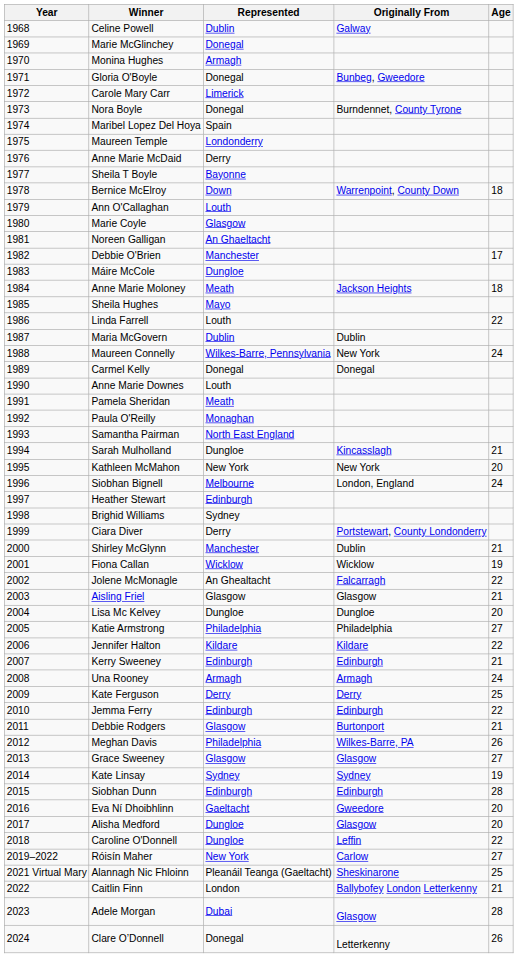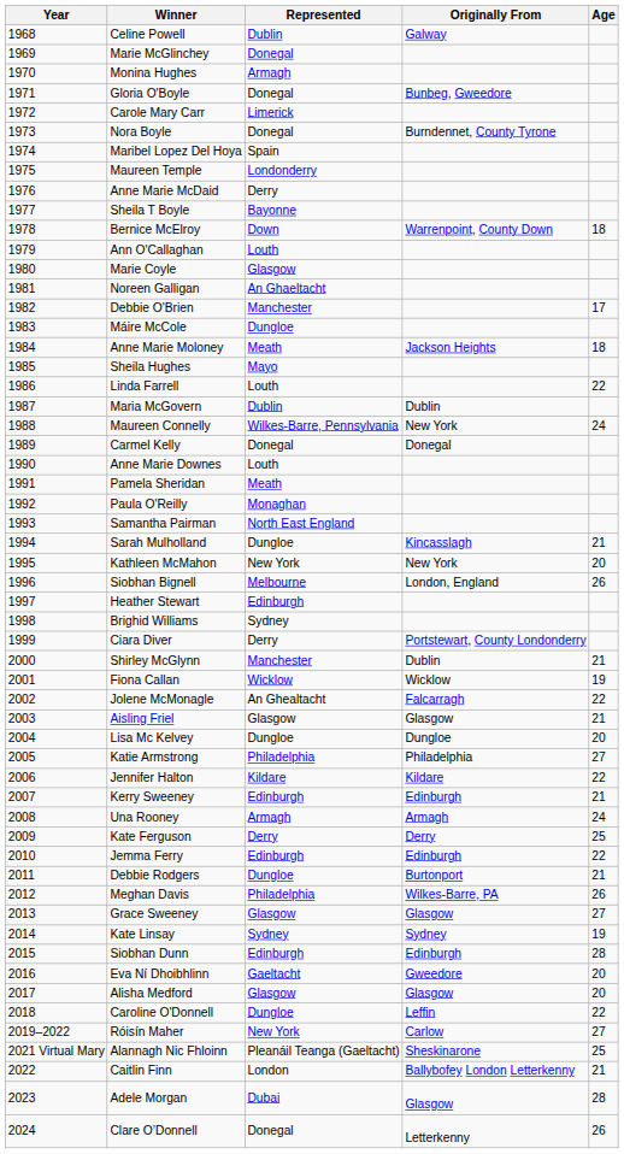Siobhan Bignell | Age: 24 -> 26
Debbie Rodgers | Represented: Glasgow -> Dungloe
Alisha Medford | Represented: Dungloe -> Glasgow
